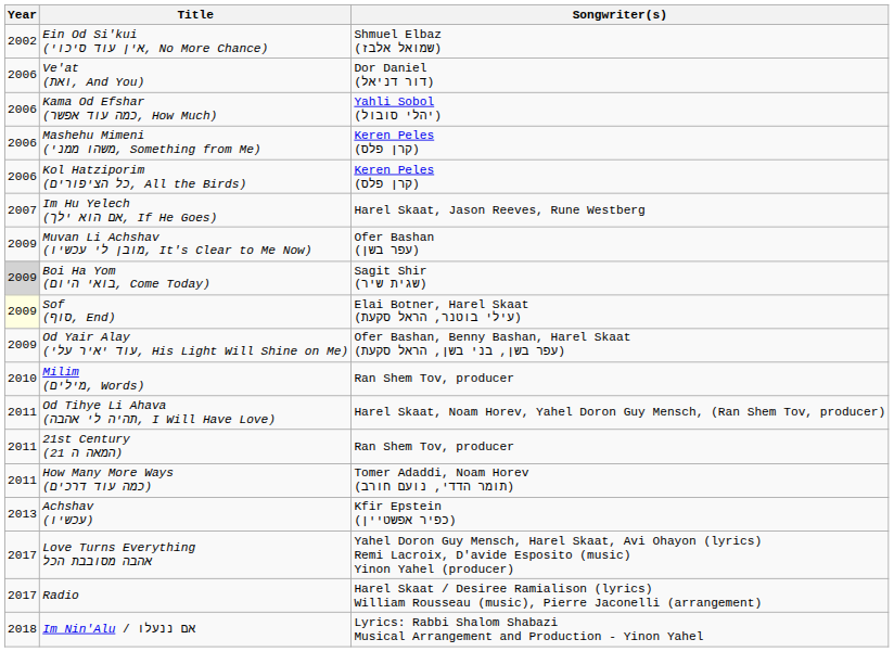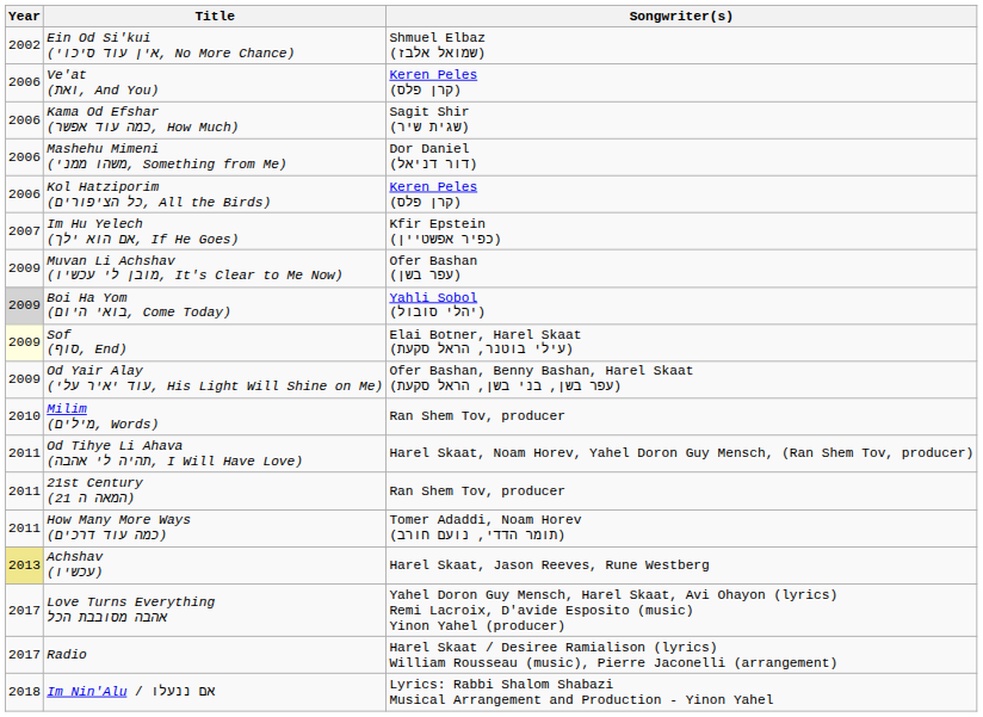Ve'at (ואת, And You) | Songwriter(s): Dor Daniel (דור דניאל) -> Keren Peles (קרן פלס)
Kama Od Efshar (כמה עוד אפשר, How Much) | Songwriter(s): Yahli Sobol (יהלי סובול) -> Sagit Shir (שגית שיר)
Mashehu Mimeni (משהו ממני, Something from Me) | Songwriter(s): Keren Peles (קרן פלס) -> Dor Daniel (דור דניאל)
Im Hu Yelech (אם הוא ילך, If He Goes) | Songwriter(s): Harel Skaat, Jason Reeves, Rune Westberg -> Kfir Epstein (כפיר אפשטיין)
Boi Ha Yom (בואי היום, Come Today) | Songwriter(s): Sagit Shir (שגית שיר) -> Yahli Sobol (יהלי סובול)
Achshav (עכשיו) | Year: no background -> khaki background
Achshav (עכשיו) | Songwriter(s): Kfir Epstein (כפיר אפשטיין) -> Harel Skaat, Jason Reeves, Rune Westberg
